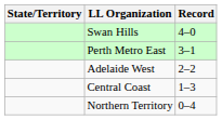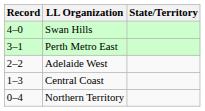columns swapped: State/Territory <-> Record
